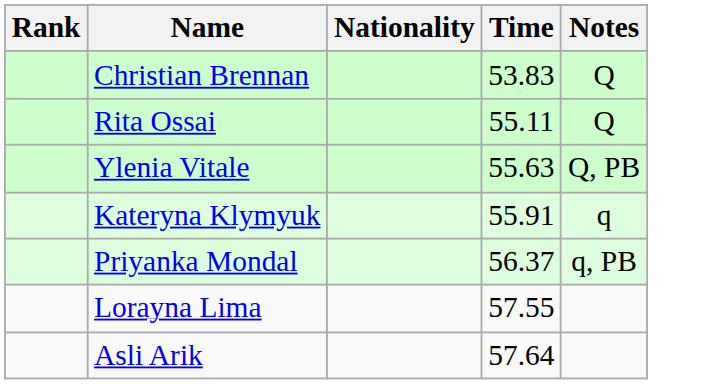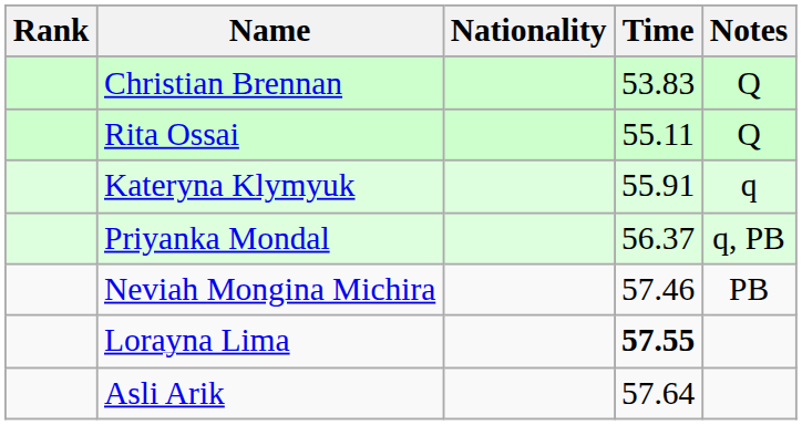- row: Ylenia Vitale | 55.63 | Q, PB
+ row: Neviah Mongina Michira | 57.46 | PB
Lorayna Lima | Time: normal -> bold
